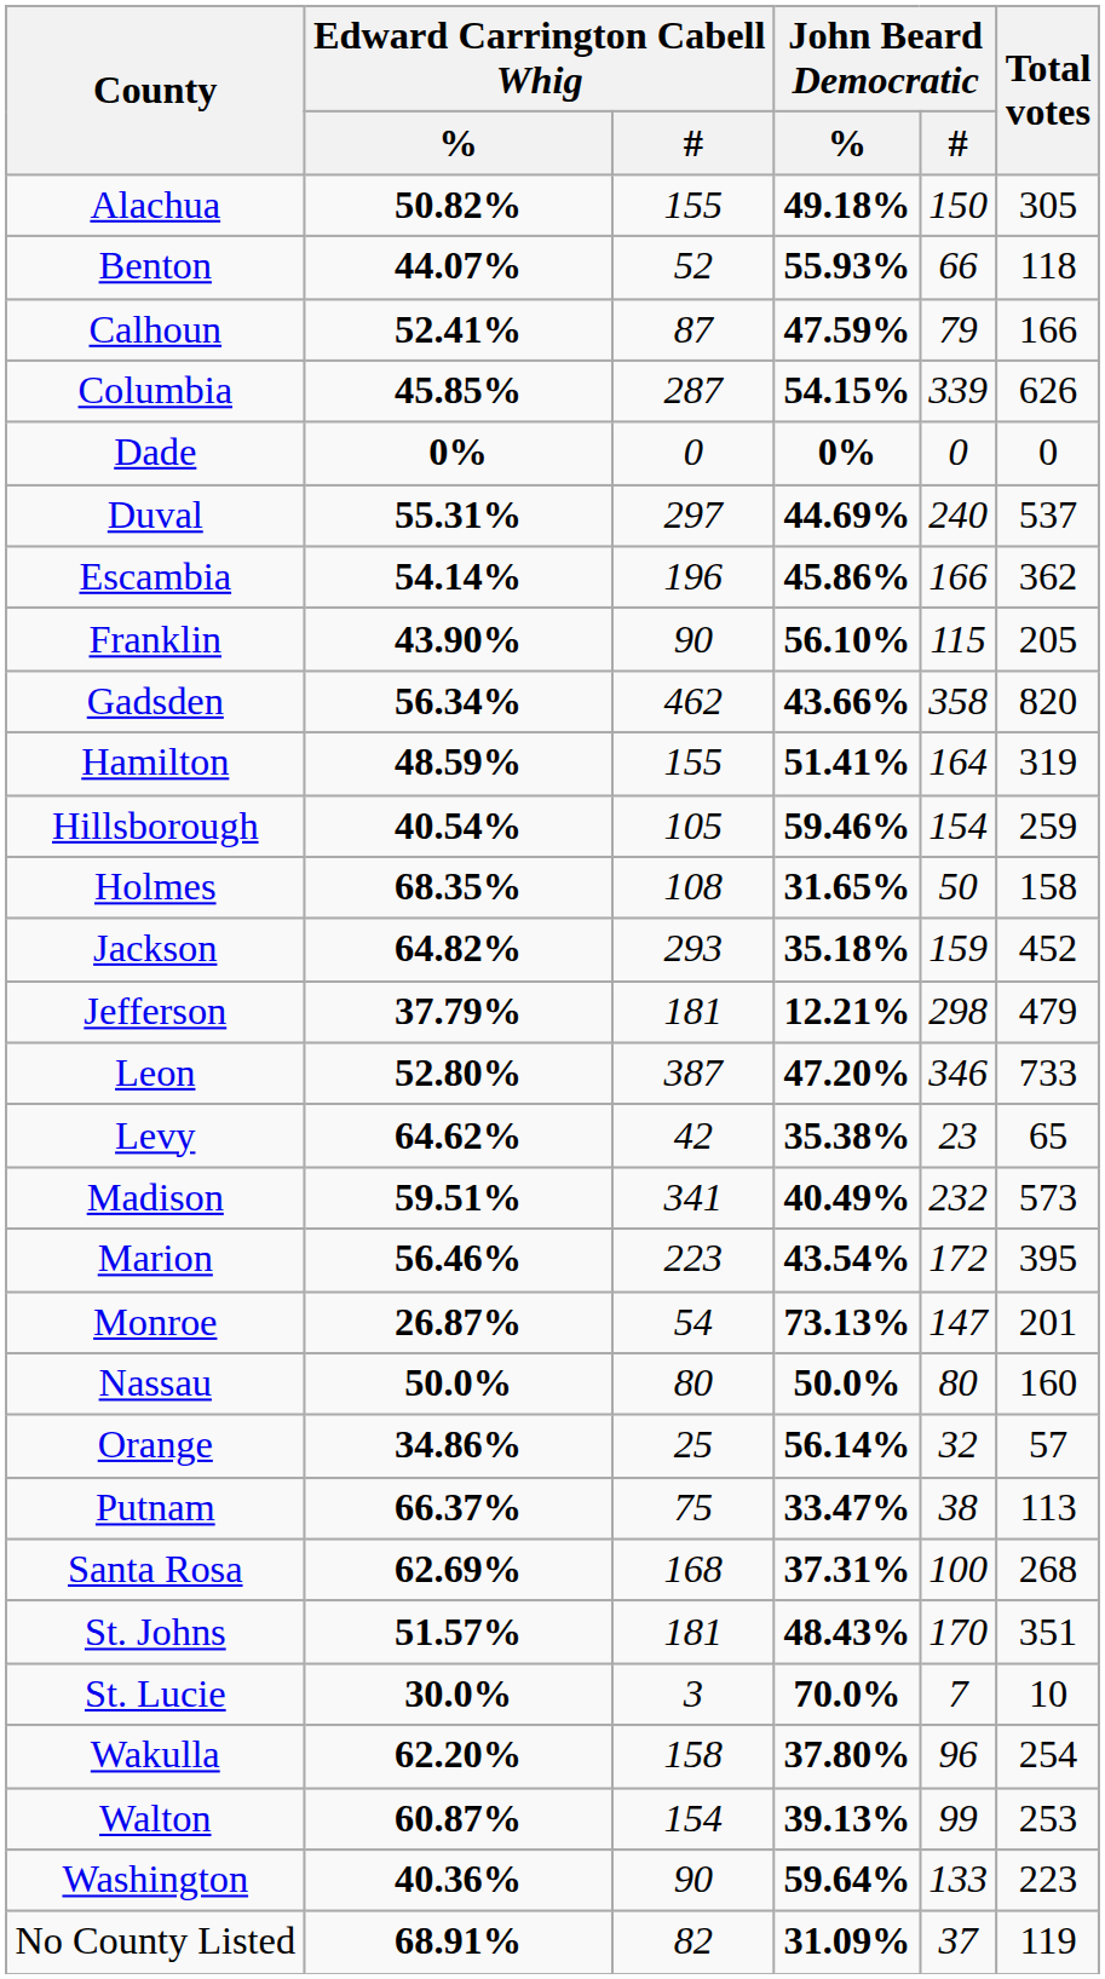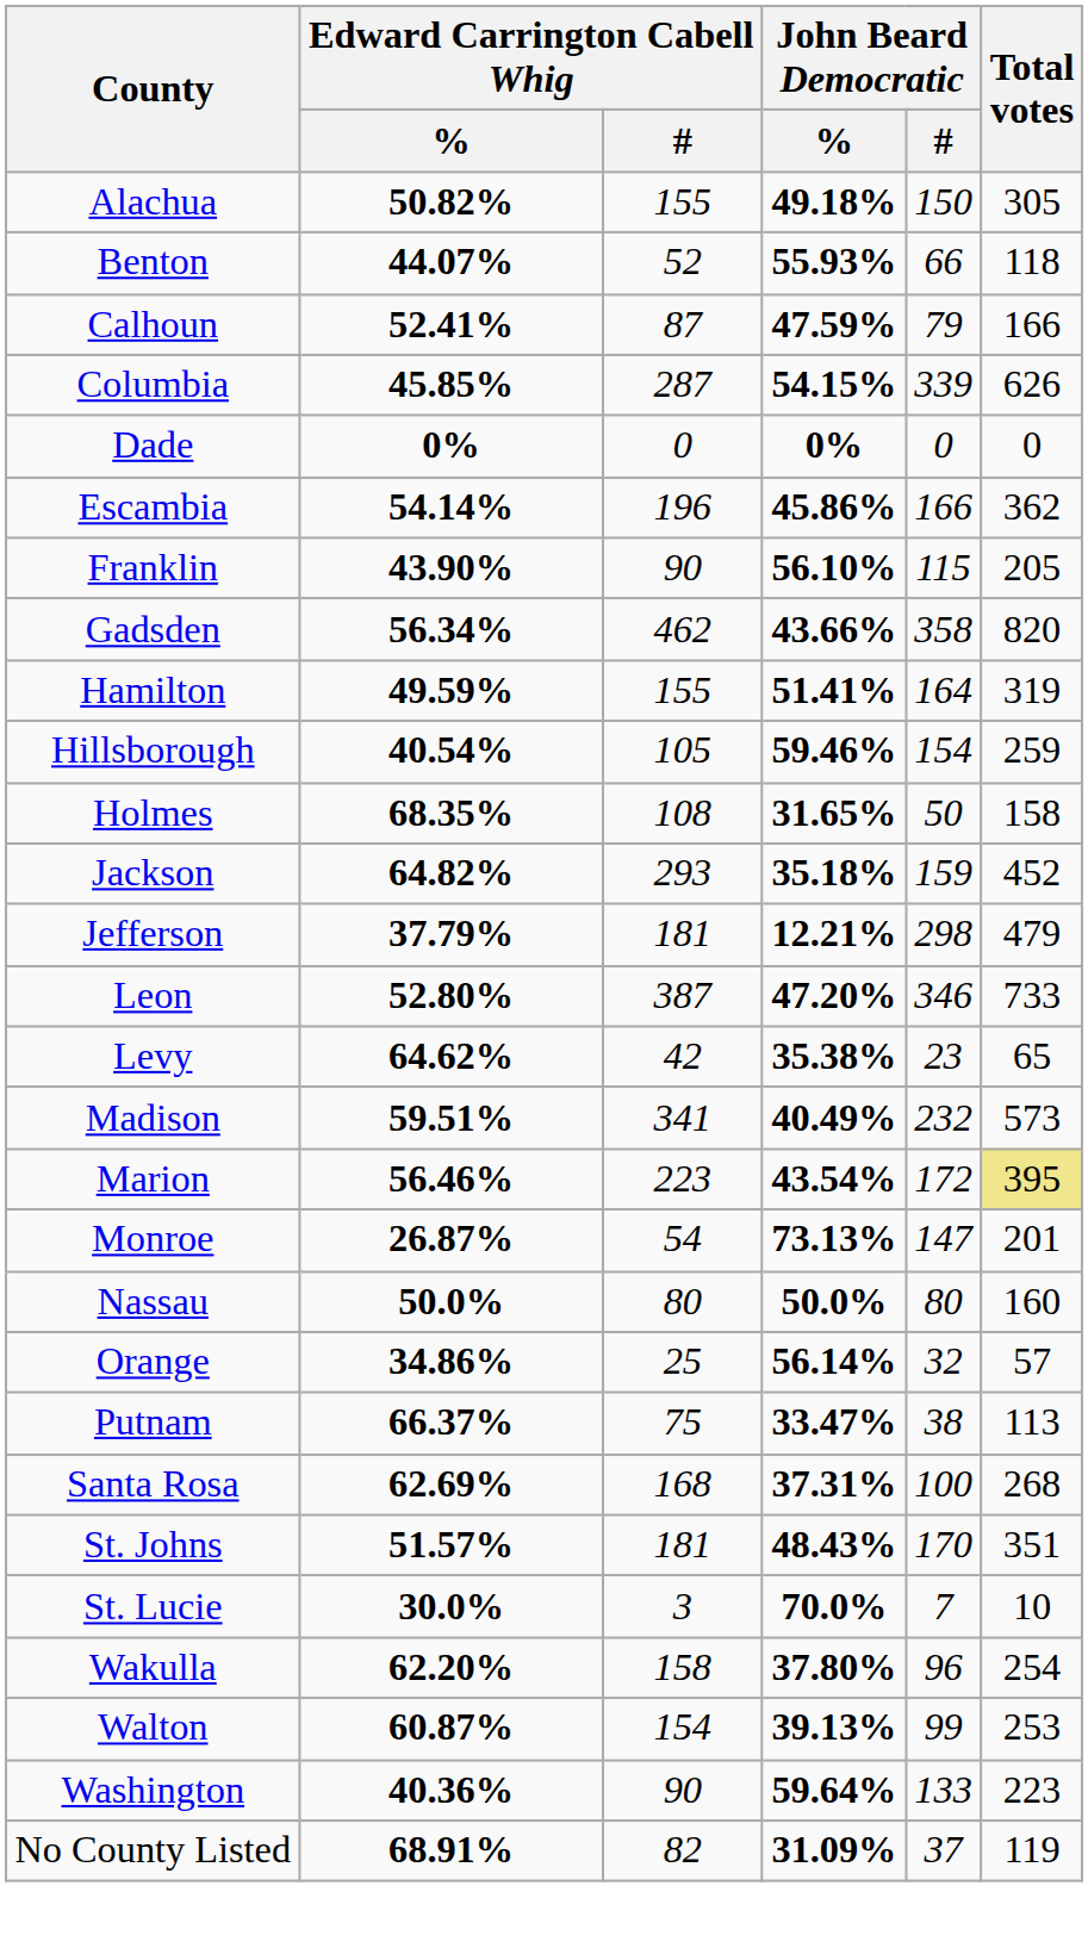- row: Duval | 55.31% | 297 | 44.69% | 240 | 537
Hamilton | Edward Carrington Cabell Whig / %: 48.59% -> 49.59%
Marion | Total votes: no background -> khaki background
